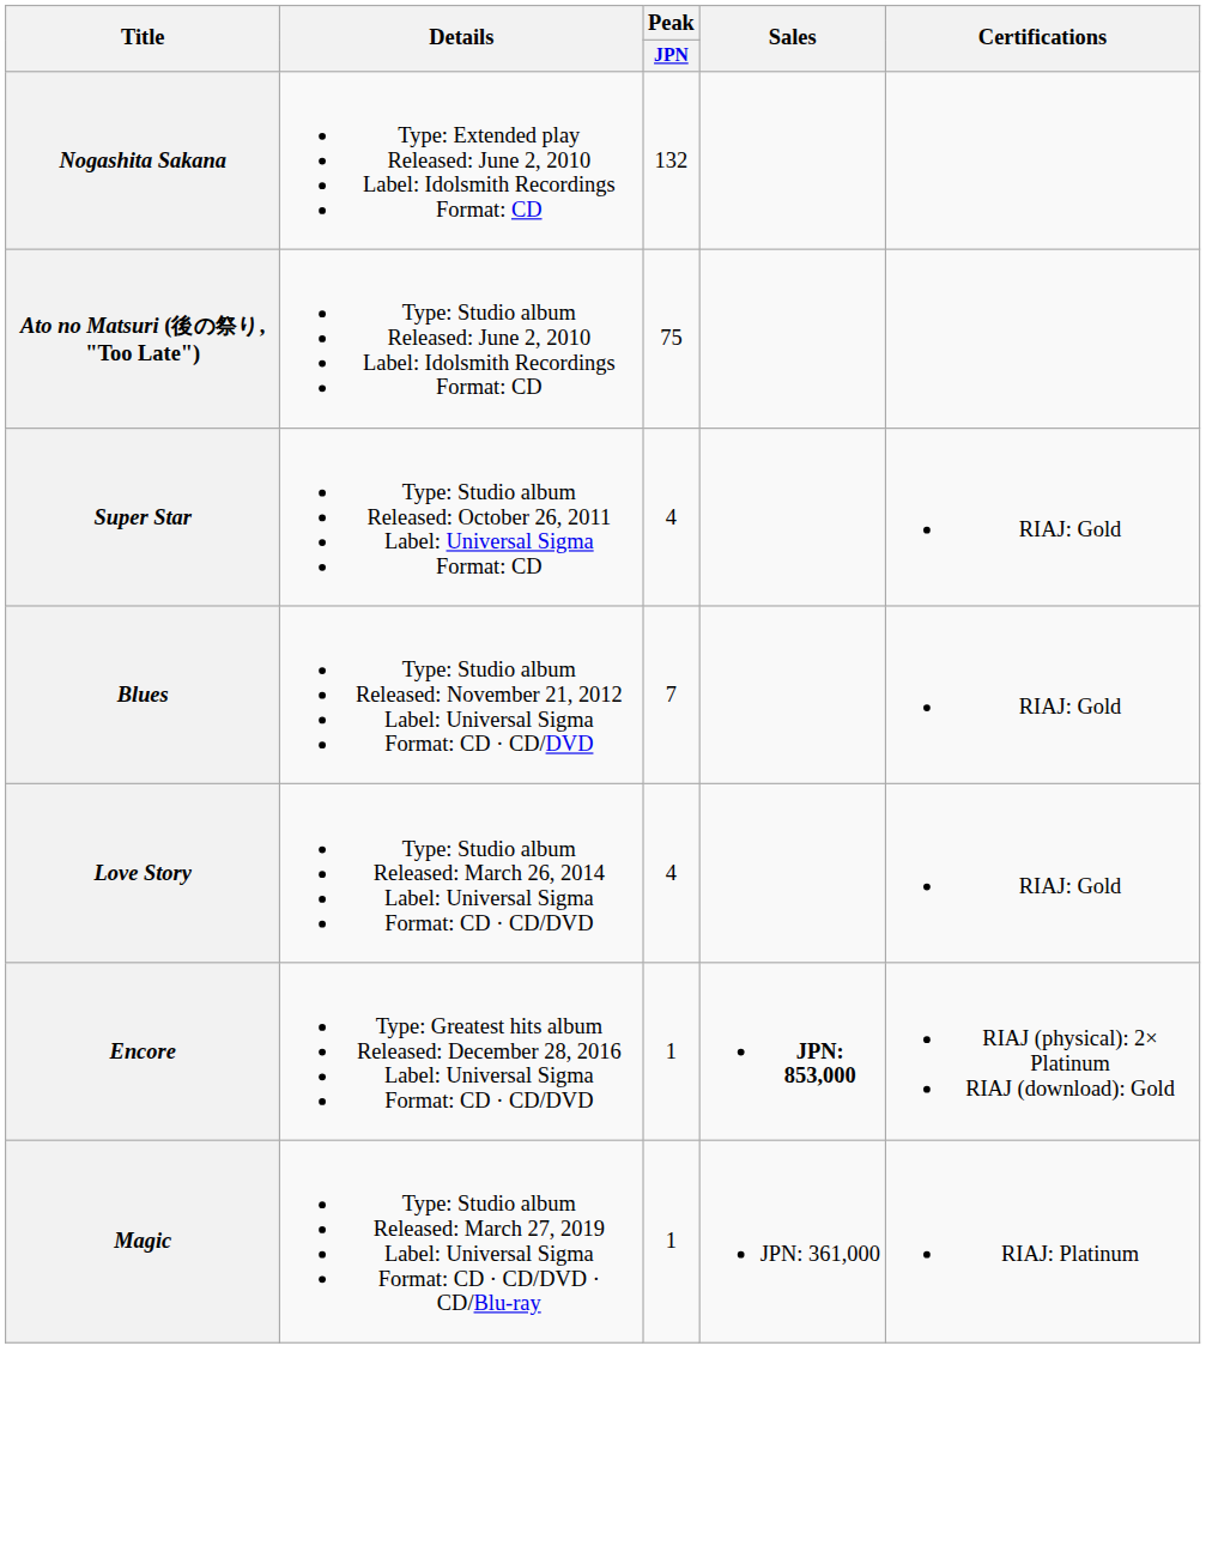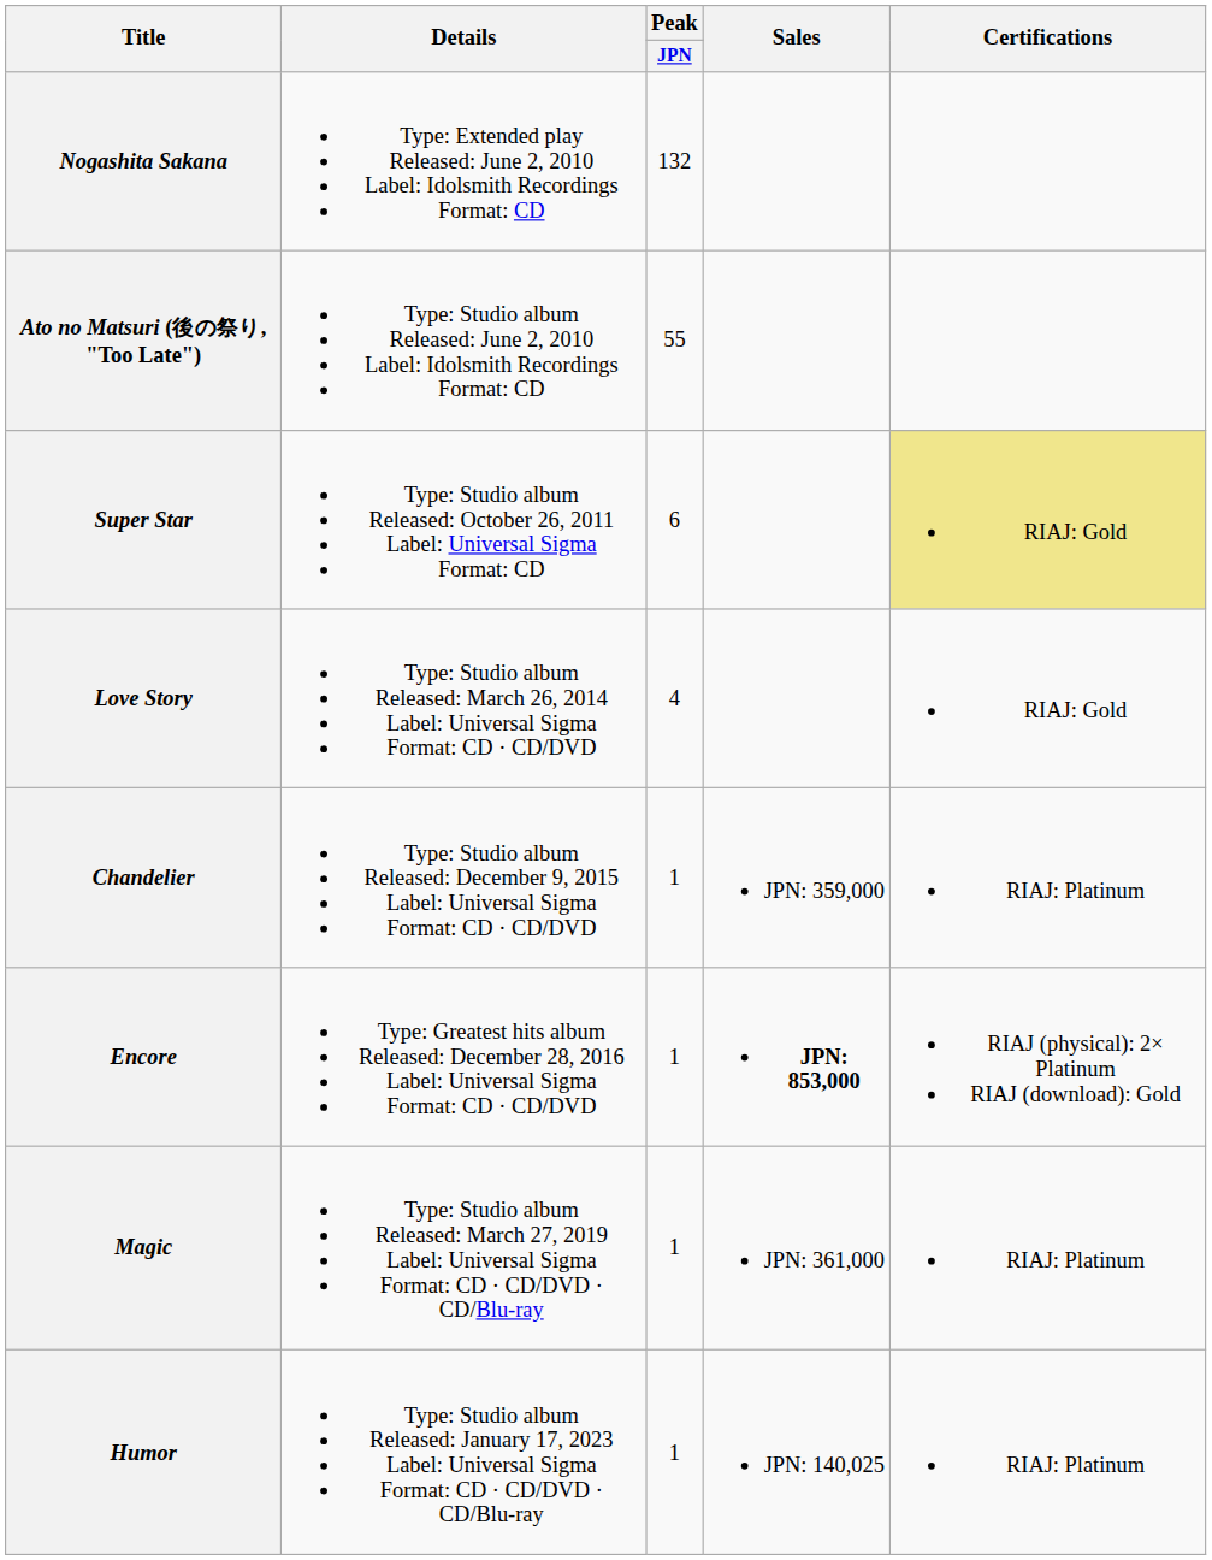Ato no Matsuri (後の祭り, "Too Late") | Peak / JPN: 75 -> 55
Super Star | Peak / JPN: 4 -> 6
Super Star | Certifications: no background -> khaki background
- row: Blues | Type: Studio album Released: November 21, 2012 Label: Universal Sigma Format: CD · CD/DVD | 7 | RIAJ: Gold
+ row: Chandelier | Type: Studio album Released: December 9, 2015 Label: Universal Sigma Format: CD · CD/DVD | 1 | JPN: 359,000 | RIAJ: Platinum
+ row: Humor | Type: Studio album Released: January 17, 2023 Label: Universal Sigma Format: CD · CD/DVD · CD/Blu-ray | 1 | JPN: 140,025 | RIAJ: Platinum
